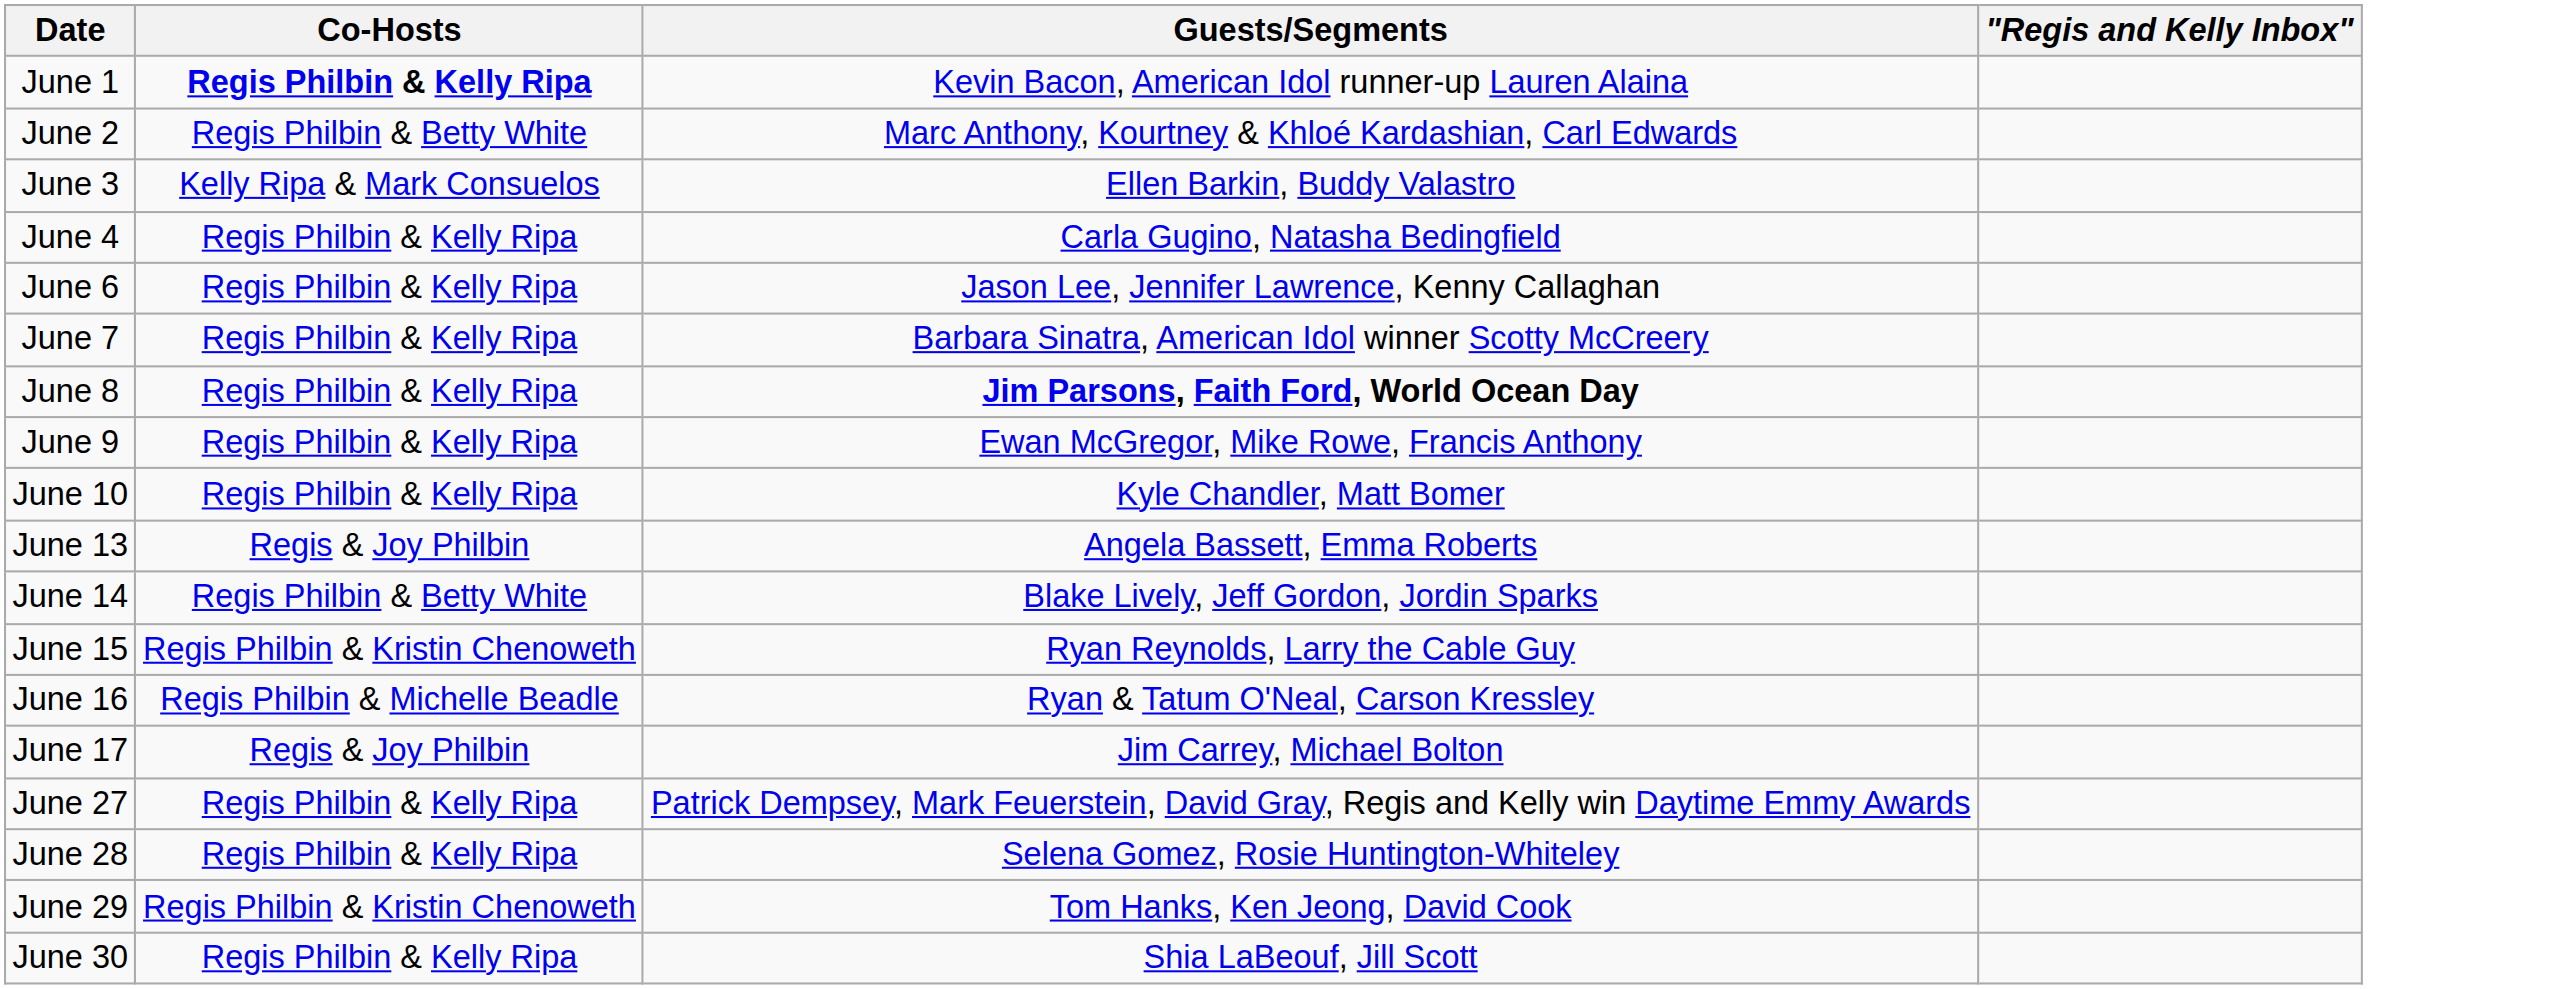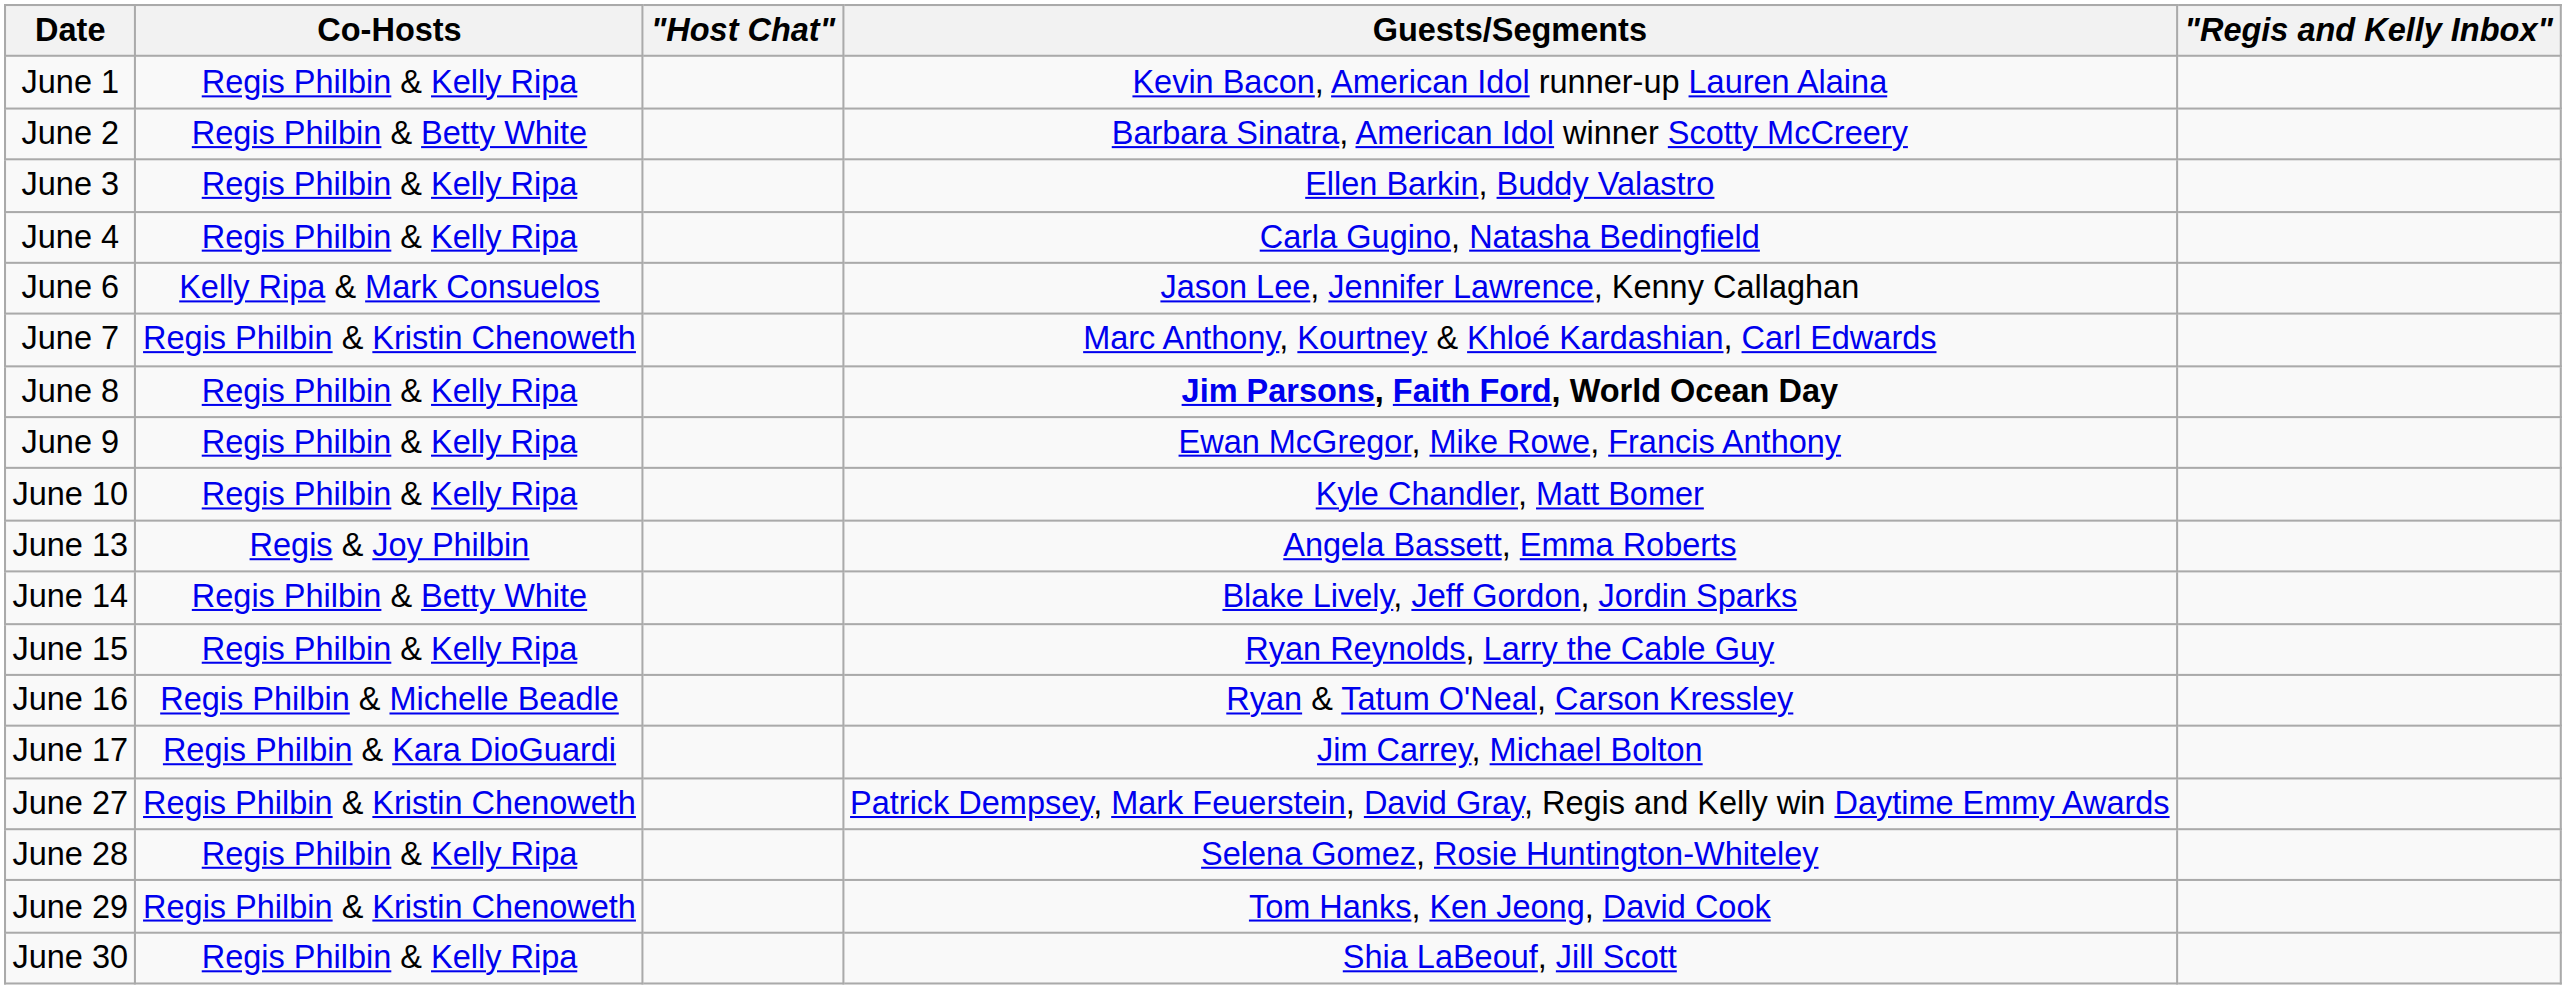+ column: "Host Chat"
June 1 | Co-Hosts: bold -> normal
June 2 | Guests/Segments: Marc Anthony, Kourtney & Khloé Kardashian, Carl Edwards -> Barbara Sinatra, American Idol winner Scotty McCreery
June 3 | Co-Hosts: Kelly Ripa & Mark Consuelos -> Regis Philbin & Kelly Ripa
June 6 | Co-Hosts: Regis Philbin & Kelly Ripa -> Kelly Ripa & Mark Consuelos
June 7 | Co-Hosts: Regis Philbin & Kelly Ripa -> Regis Philbin & Kristin Chenoweth
June 7 | Guests/Segments: Barbara Sinatra, American Idol winner Scotty McCreery -> Marc Anthony, Kourtney & Khloé Kardashian, Carl Edwards
June 15 | Co-Hosts: Regis Philbin & Kristin Chenoweth -> Regis Philbin & Kelly Ripa
June 17 | Co-Hosts: Regis & Joy Philbin -> Regis Philbin & Kara DioGuardi
June 27 | Co-Hosts: Regis Philbin & Kelly Ripa -> Regis Philbin & Kristin Chenoweth
